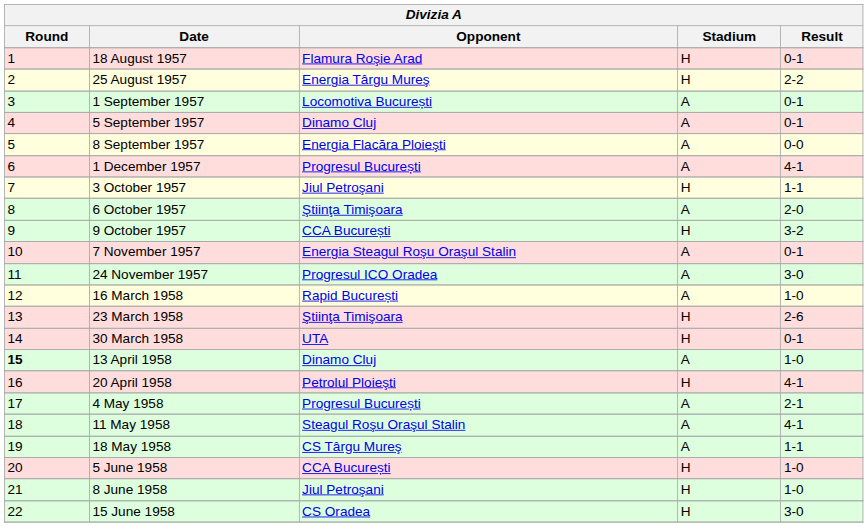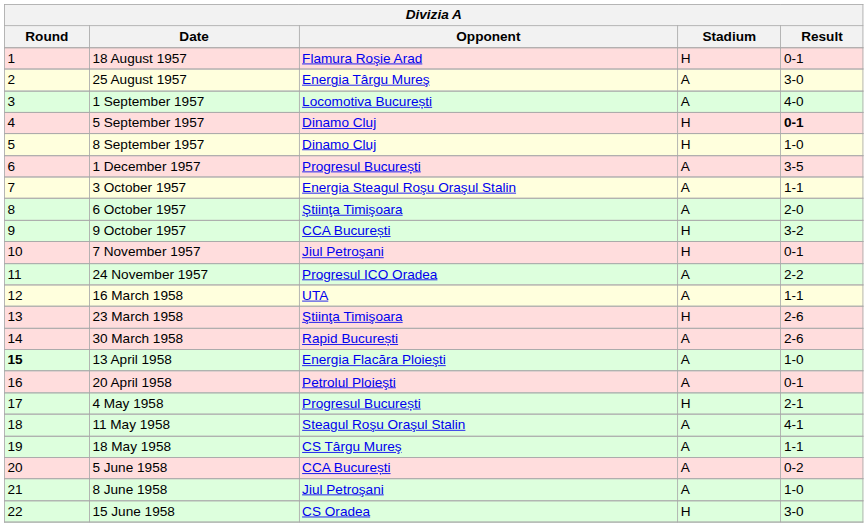25 August 1957 | Stadium: H -> A
25 August 1957 | Result: 2-2 -> 3-0
1 September 1957 | Result: 0-1 -> 4-0
5 September 1957 | Stadium: A -> H
5 September 1957 | Result: normal -> bold
8 September 1957 | Opponent: Energia Flacăra Ploieşti -> Dinamo Cluj
8 September 1957 | Stadium: A -> H
8 September 1957 | Result: 0-0 -> 1-0
1 December 1957 | Result: 4-1 -> 3-5
3 October 1957 | Opponent: Jiul Petroşani -> Energia Steagul Roşu Oraşul Stalin
3 October 1957 | Stadium: H -> A
7 November 1957 | Opponent: Energia Steagul Roşu Oraşul Stalin -> Jiul Petroşani
7 November 1957 | Stadium: A -> H
24 November 1957 | Result: 3-0 -> 2-2
16 March 1958 | Opponent: Rapid București -> UTA
16 March 1958 | Result: 1-0 -> 1-1
30 March 1958 | Opponent: UTA -> Rapid București
30 March 1958 | Stadium: H -> A
30 March 1958 | Result: 0-1 -> 2-6
13 April 1958 | Opponent: Dinamo Cluj -> Energia Flacăra Ploieşti
20 April 1958 | Stadium: H -> A
20 April 1958 | Result: 4-1 -> 0-1
4 May 1958 | Stadium: A -> H
5 June 1958 | Stadium: H -> A
5 June 1958 | Result: 1-0 -> 0-2
8 June 1958 | Stadium: H -> A
